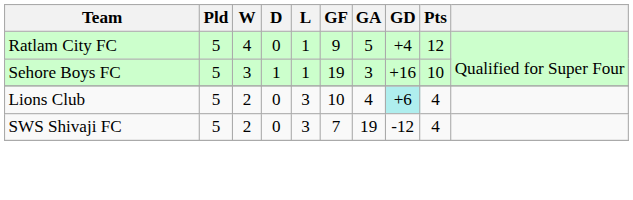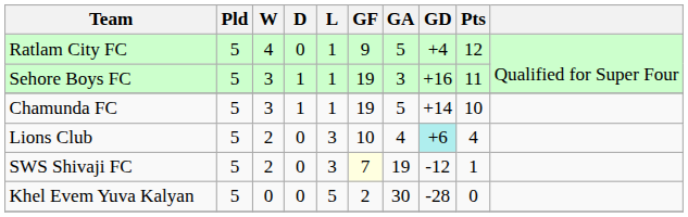Sehore Boys FC | Pts: 10 -> 11
+ row: Chamunda FC | 5 | 3 | 1 | 1 | 19 | 5 | +14 | 10
SWS Shivaji FC | GF: no background -> lightyellow background
SWS Shivaji FC | Pts: 4 -> 1
+ row: Khel Evem Yuva Kalyan | 5 | 0 | 0 | 5 | 2 | 30 | -28 | 0
